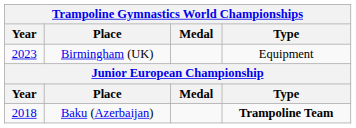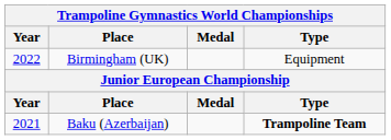Birmingham (UK) | Year: 2023 -> 2022
Baku (Azerbaijan) | Year: 2018 -> 2021
